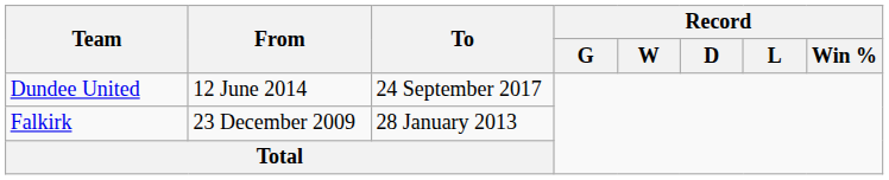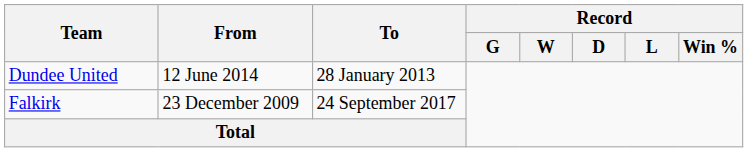Dundee United | To: 24 September 2017 -> 28 January 2013
Falkirk | To: 28 January 2013 -> 24 September 2017
